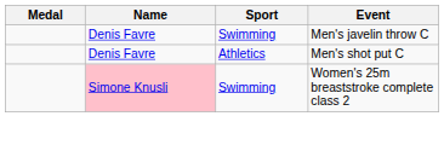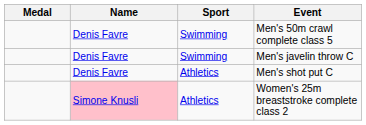+ row: Denis Favre | Swimming | Men's 50m crawl complete class 5
Women's 25m breaststroke complete class 2 | Sport: Swimming -> Athletics
